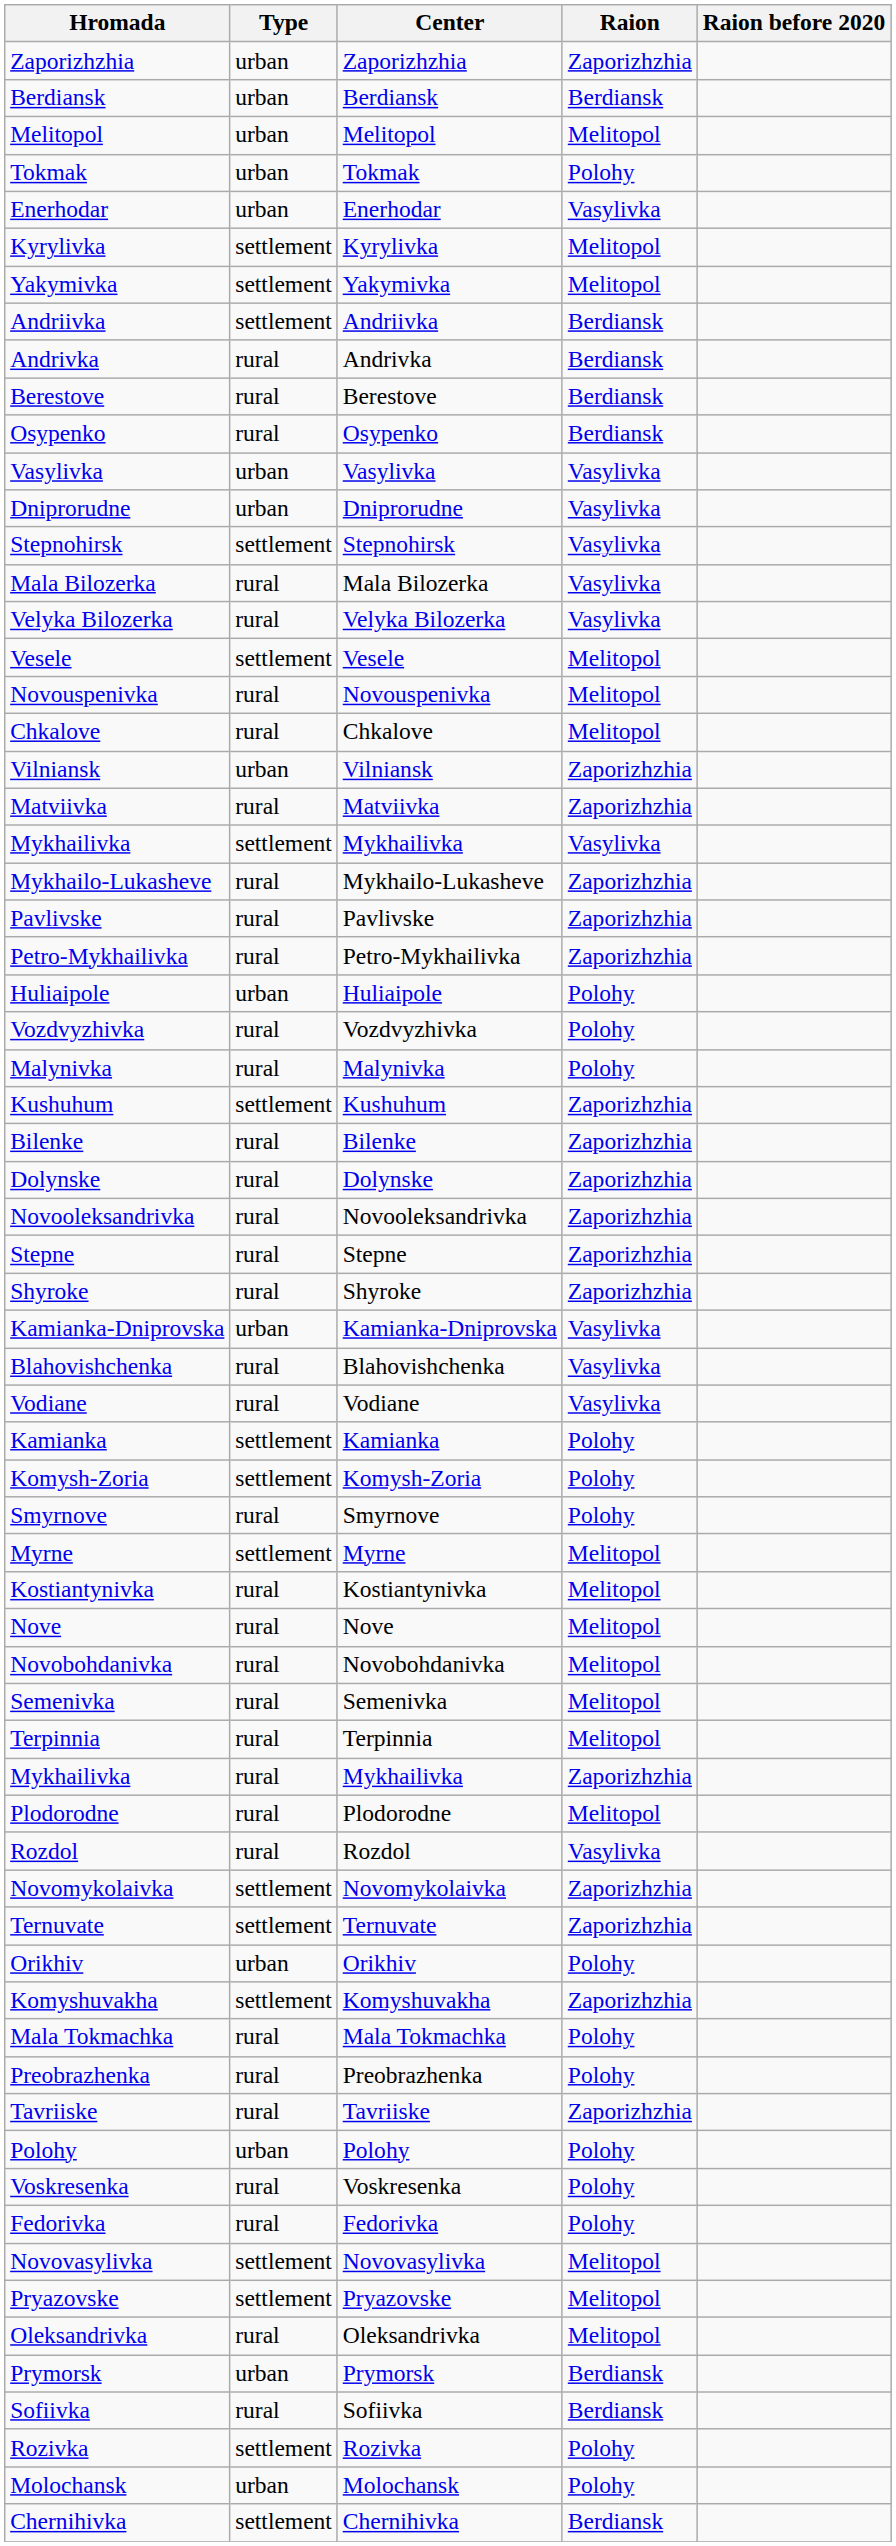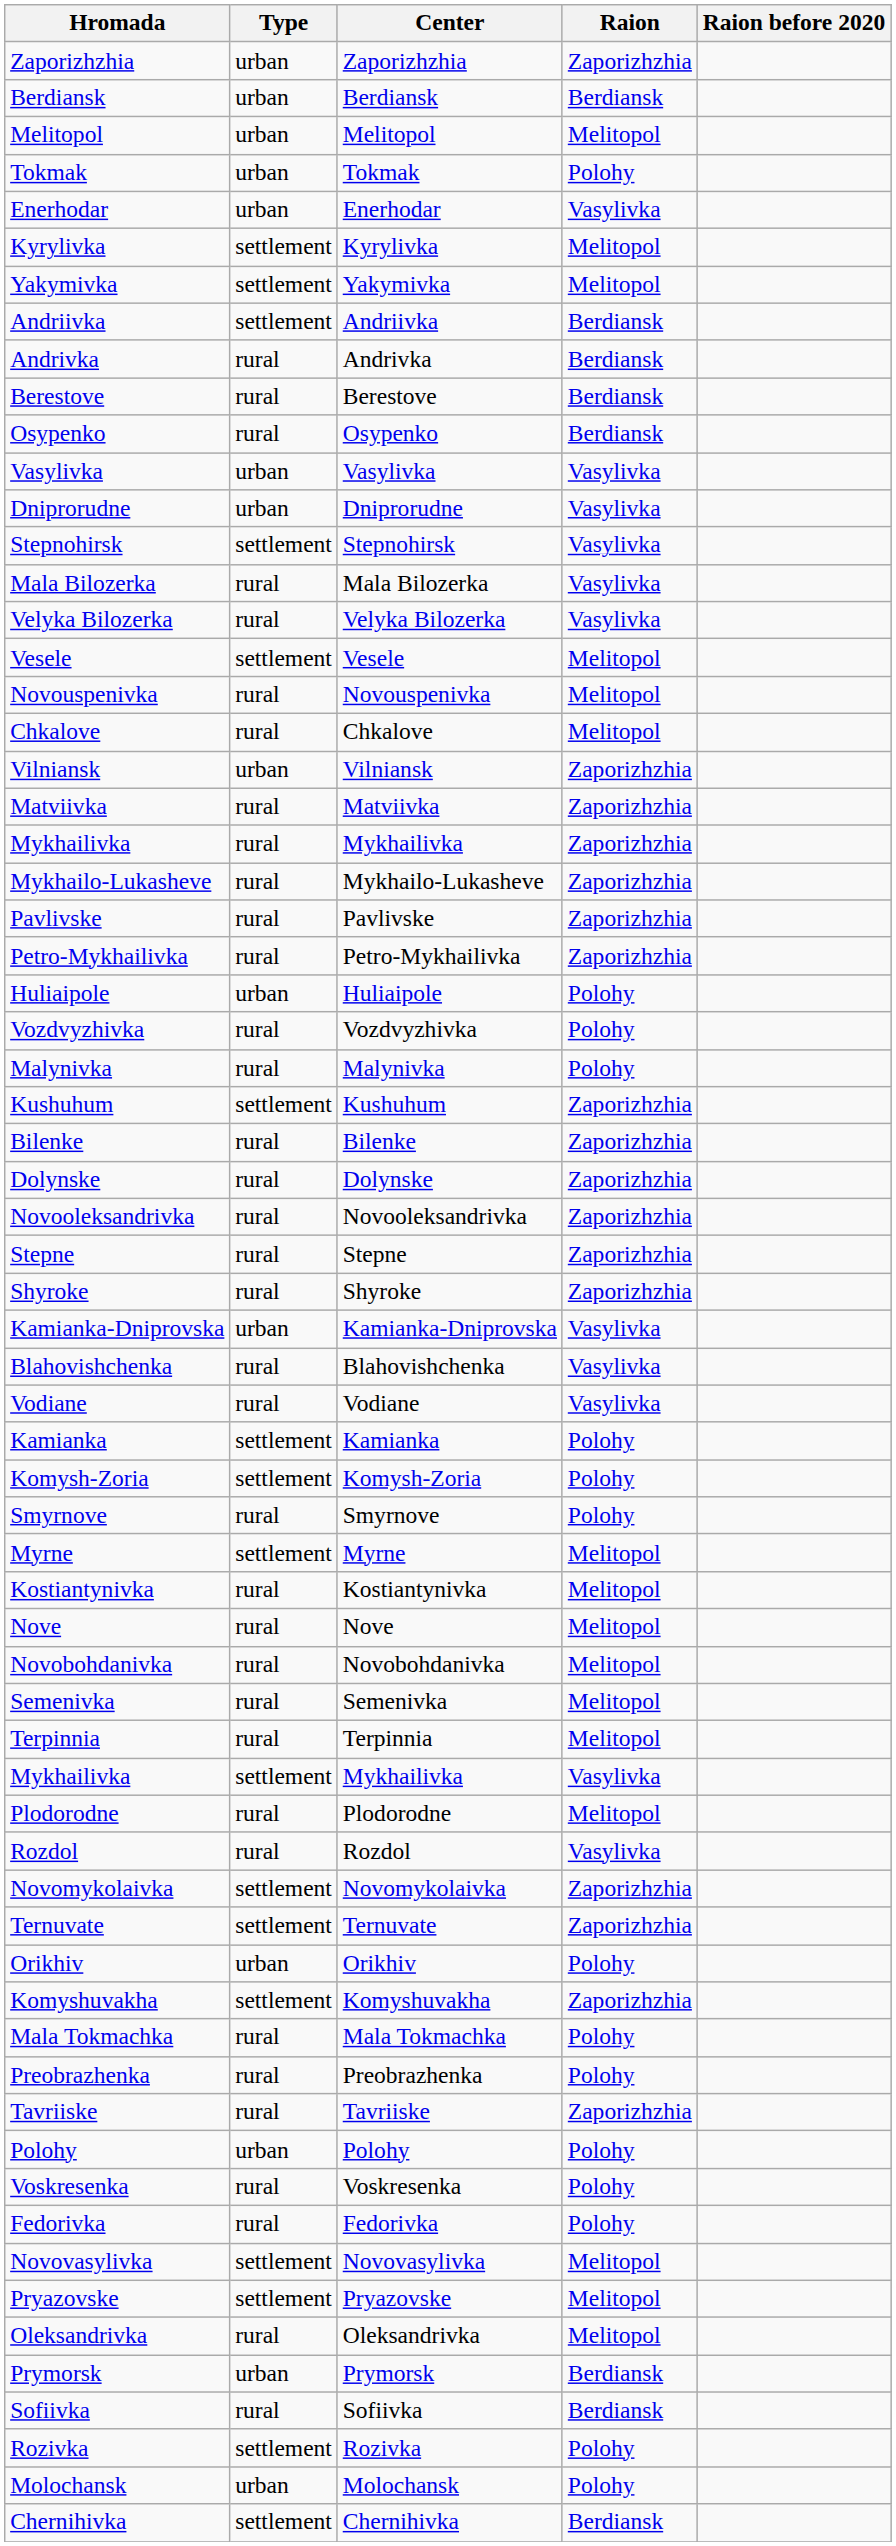rows swapped: Mykhailivka / Zaporizhzhia <-> Mykhailivka / Vasylivka
